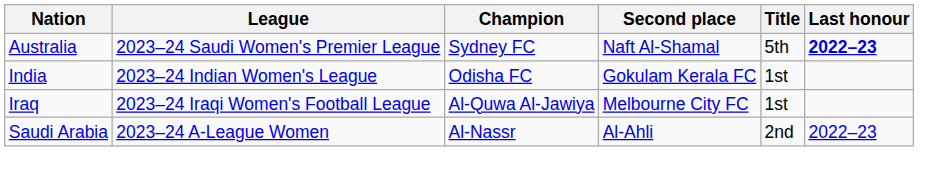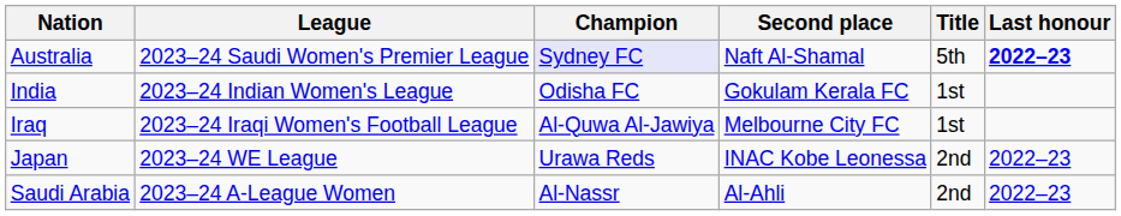Australia | Champion: no background -> lavender background
+ row: Japan | 2023–24 WE League | Urawa Reds | INAC Kobe Leonessa | 2nd | 2022–23
